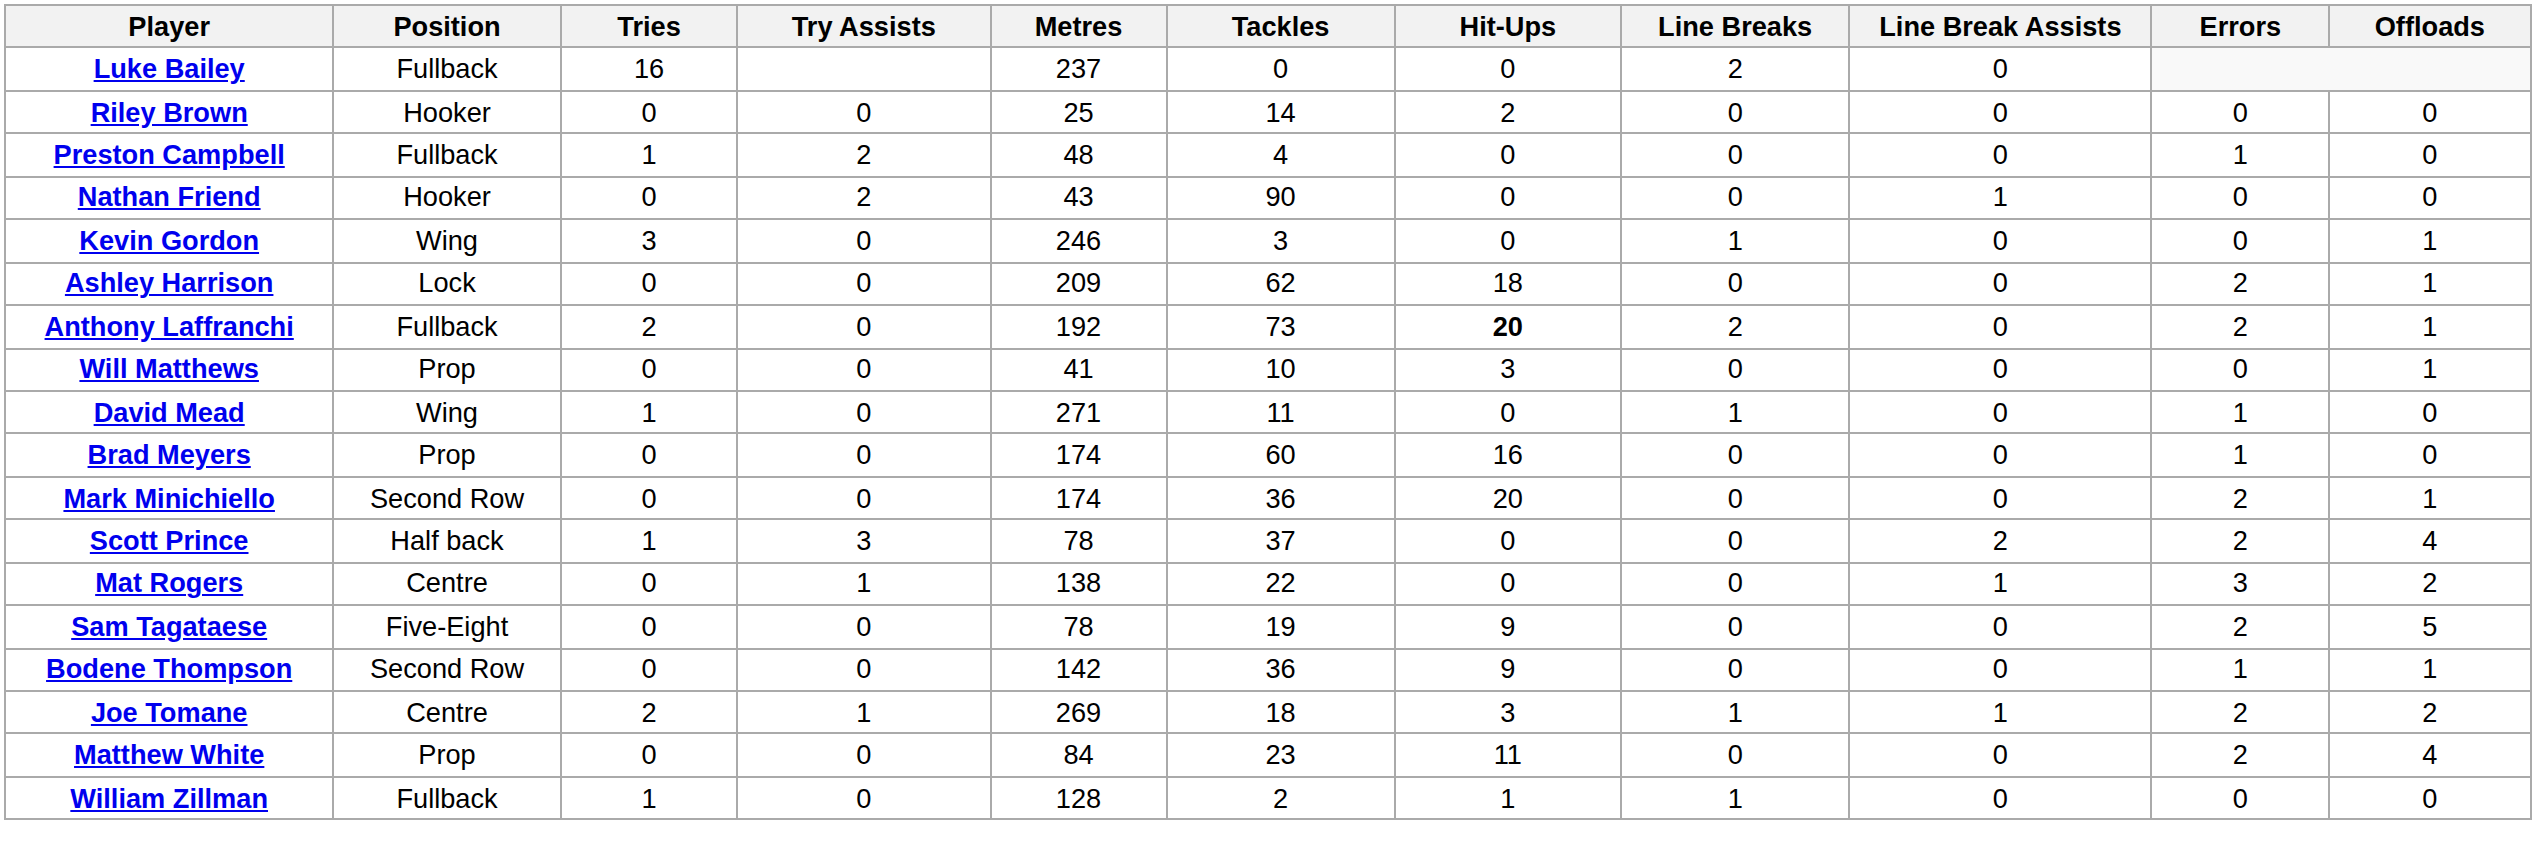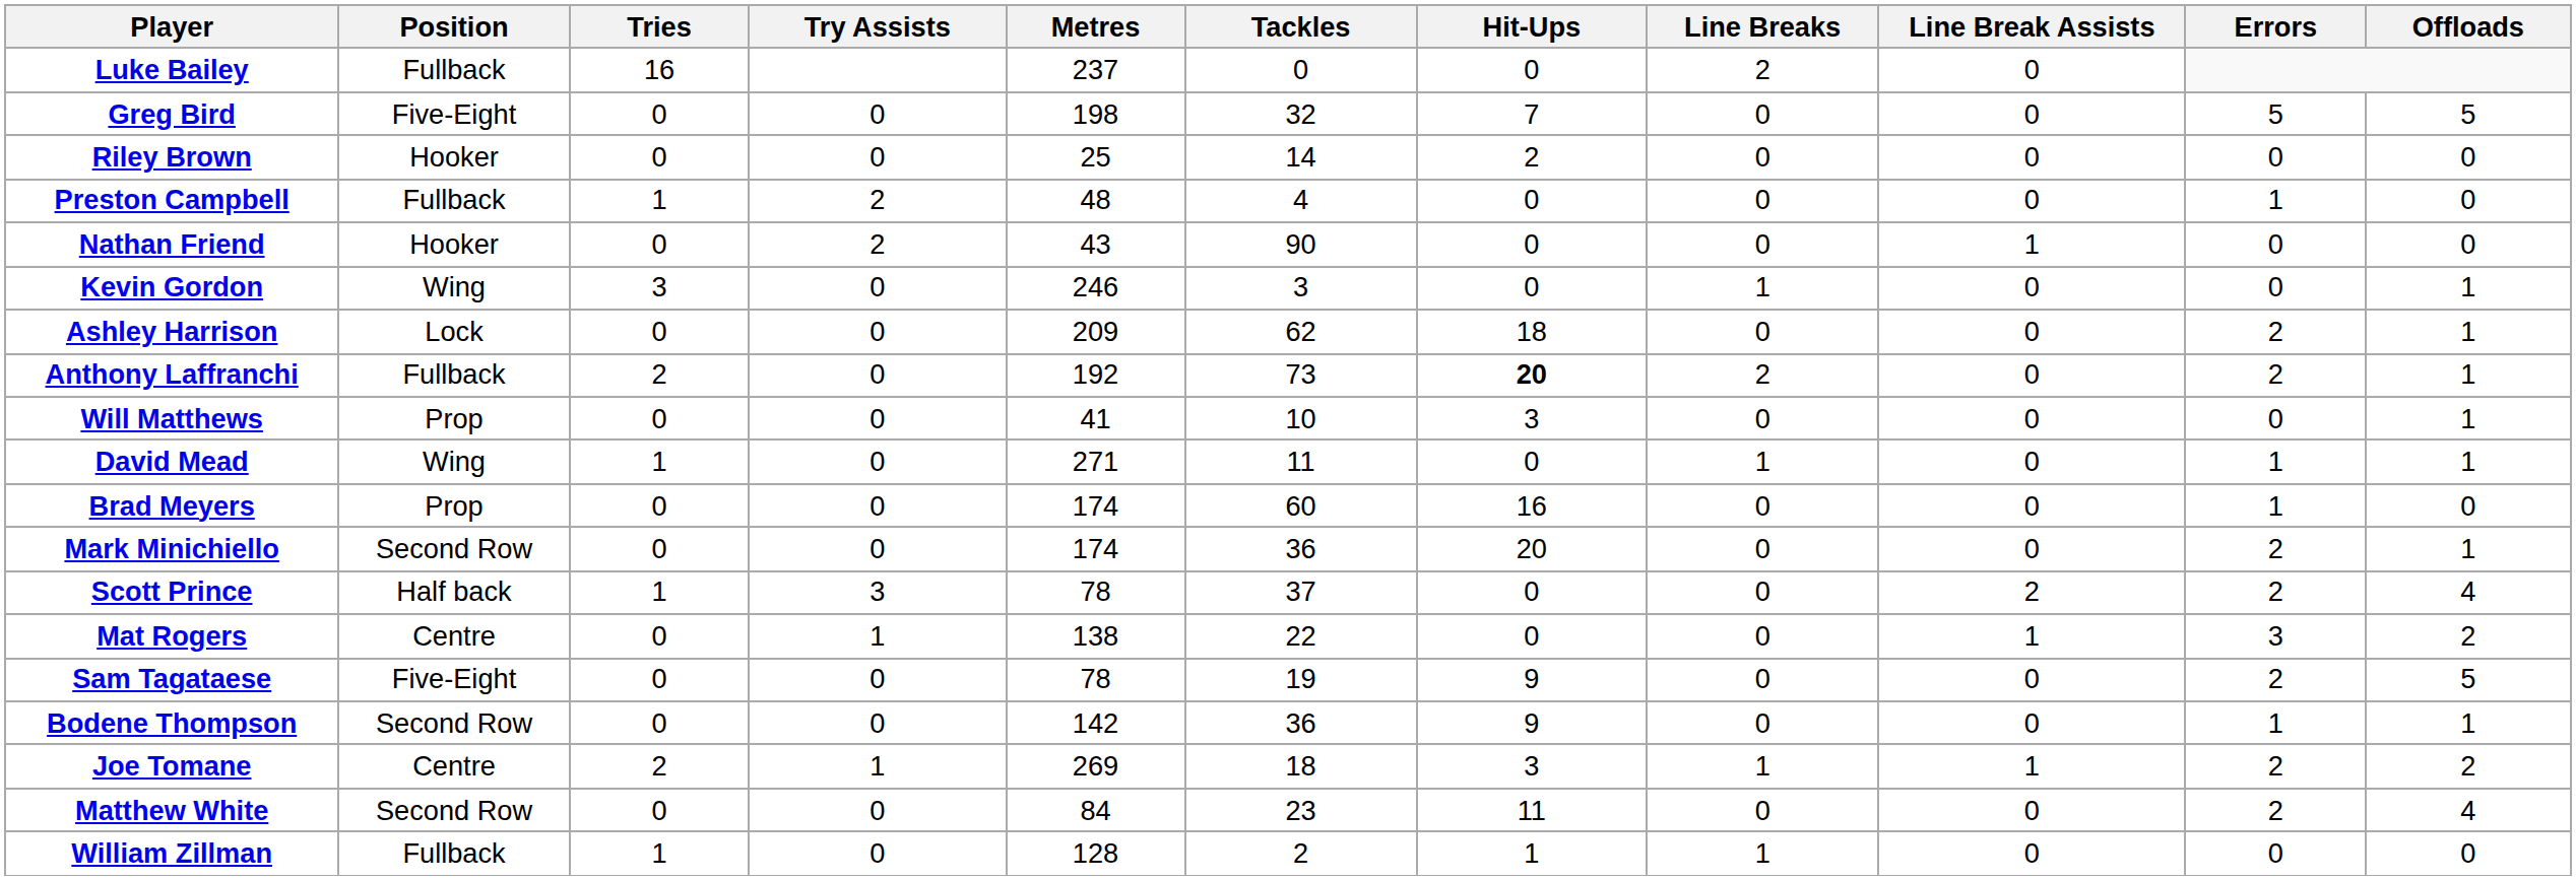+ row: Greg Bird | Five-Eight | 0 | 0 | 198 | 32 | 7 | 0 | 0 | 5 | 5
David Mead | Offloads: 0 -> 1
Matthew White | Position: Prop -> Second Row
